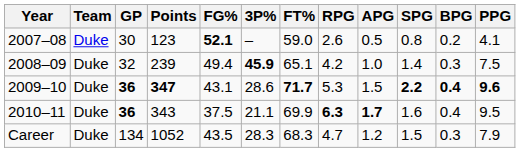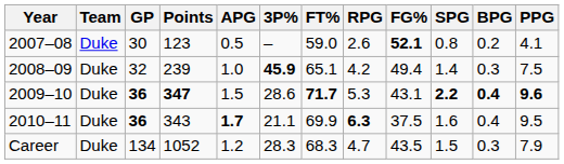columns swapped: FG% <-> APG
